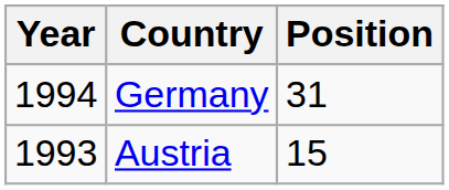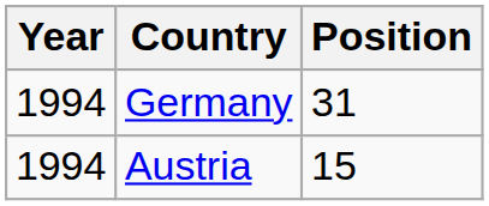Austria | Year: 1993 -> 1994
